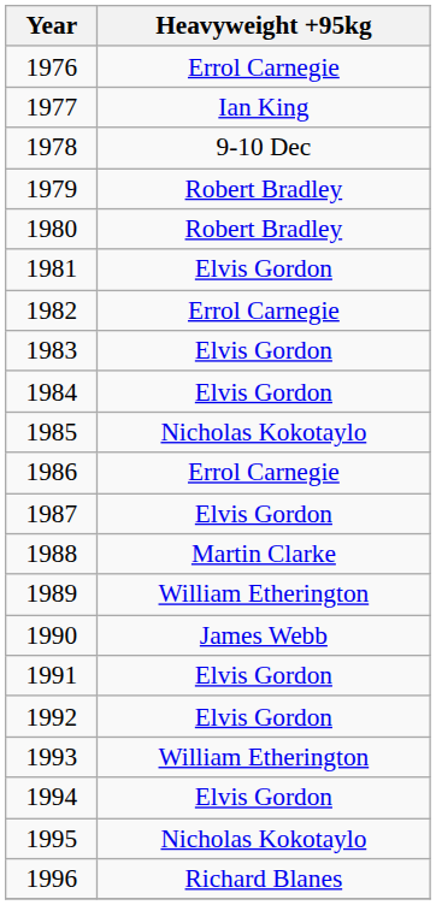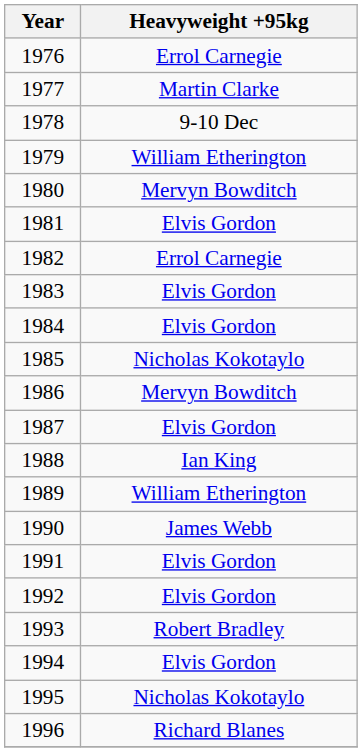1977 | Heavyweight +95kg: Ian King -> Martin Clarke
1979 | Heavyweight +95kg: Robert Bradley -> William Etherington
1980 | Heavyweight +95kg: Robert Bradley -> Mervyn Bowditch
1986 | Heavyweight +95kg: Errol Carnegie -> Mervyn Bowditch
1988 | Heavyweight +95kg: Martin Clarke -> Ian King
1993 | Heavyweight +95kg: William Etherington -> Robert Bradley
